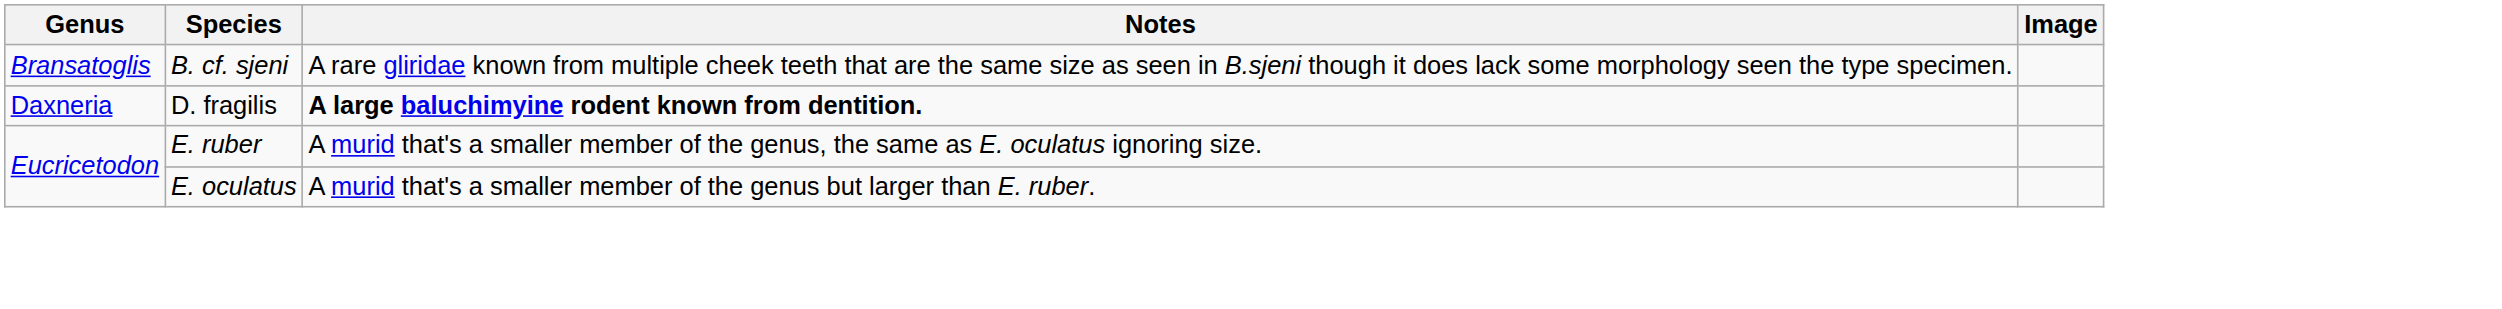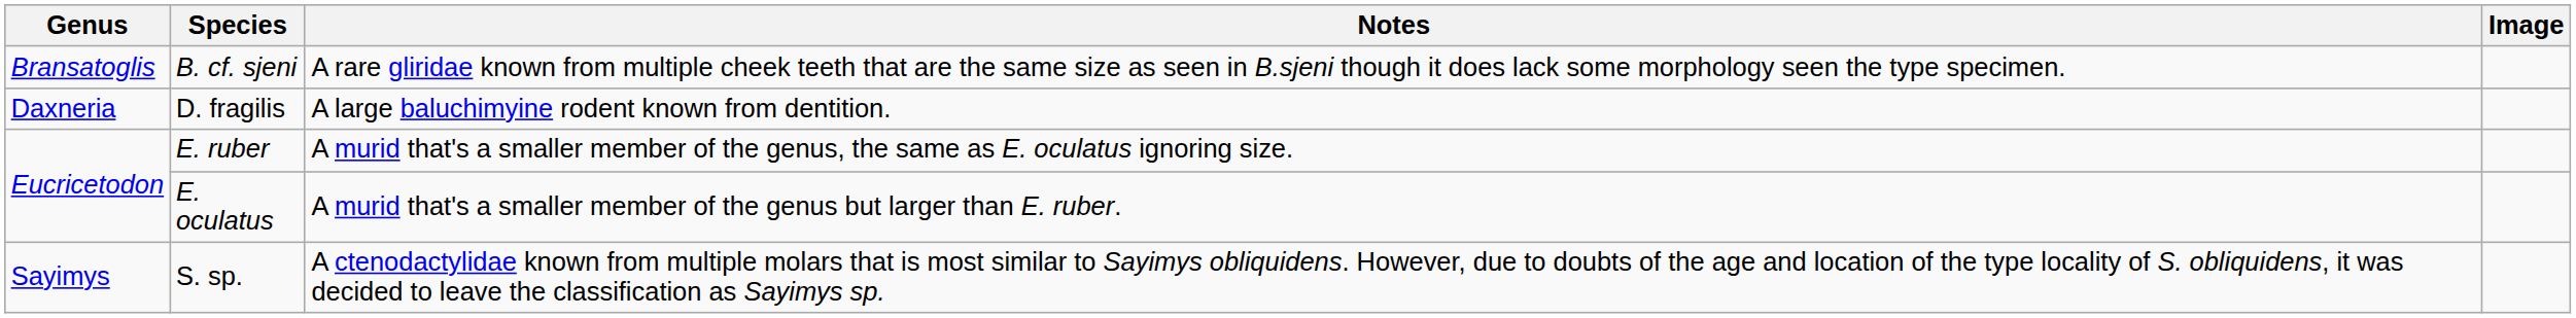D. fragilis | Notes: bold -> normal
+ row: Sayimys | S. sp. | A ctenodactylidae known from multiple molars that is most similar to Sayimys obliquidens. However, due to doubts of the age and location of the type locality of S. obliquidens, it was decided to leave the classification as Sayimys sp.
